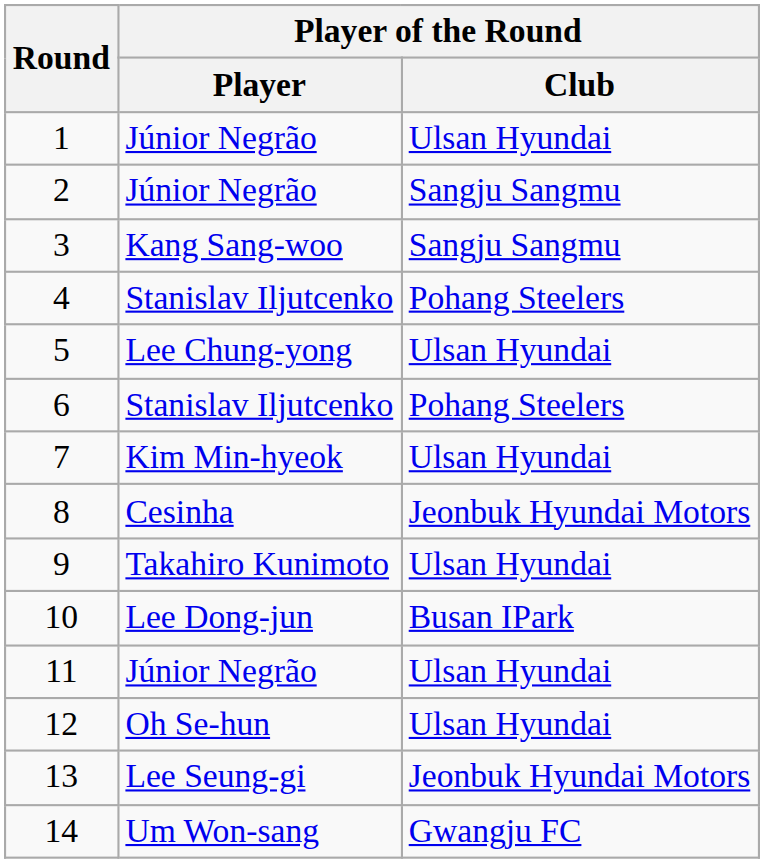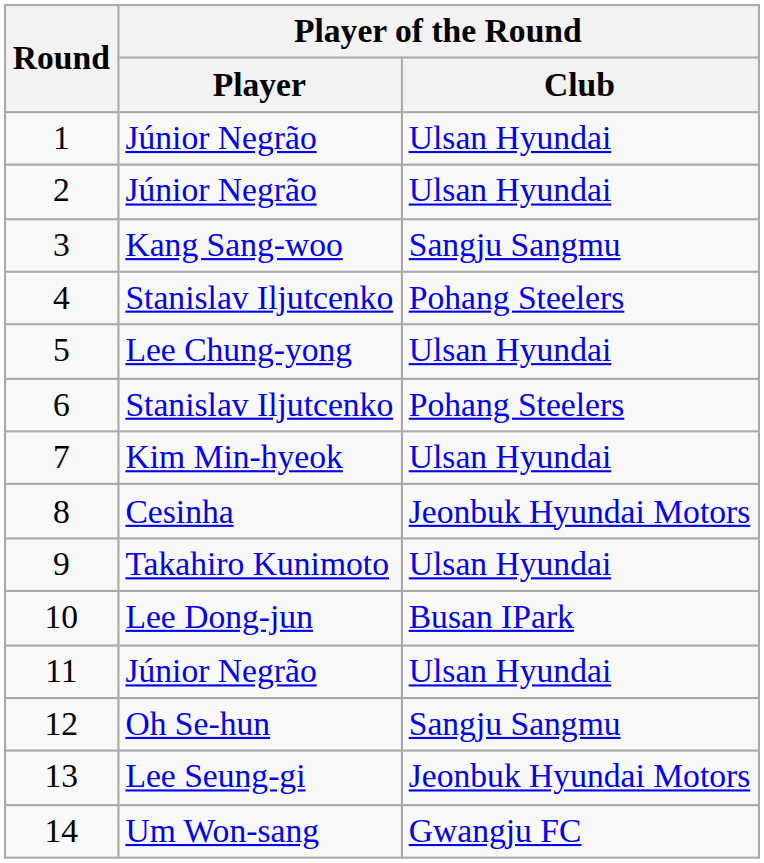2 | Player of the Round / Club: Sangju Sangmu -> Ulsan Hyundai
12 | Player of the Round / Club: Ulsan Hyundai -> Sangju Sangmu
